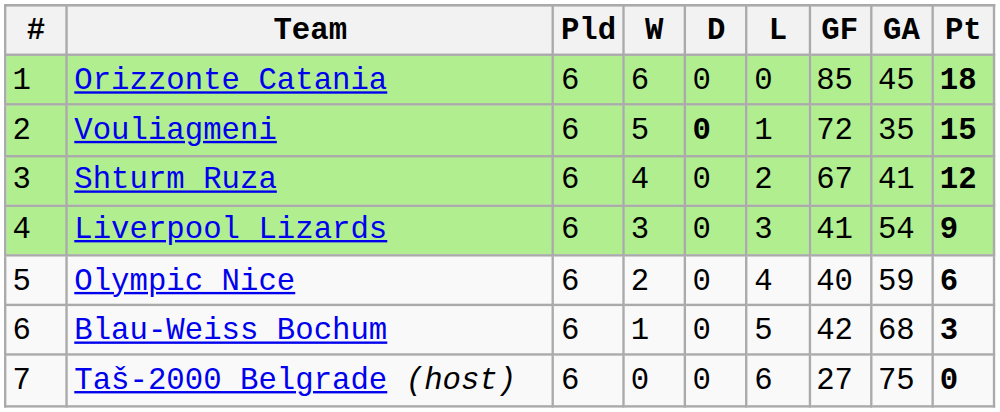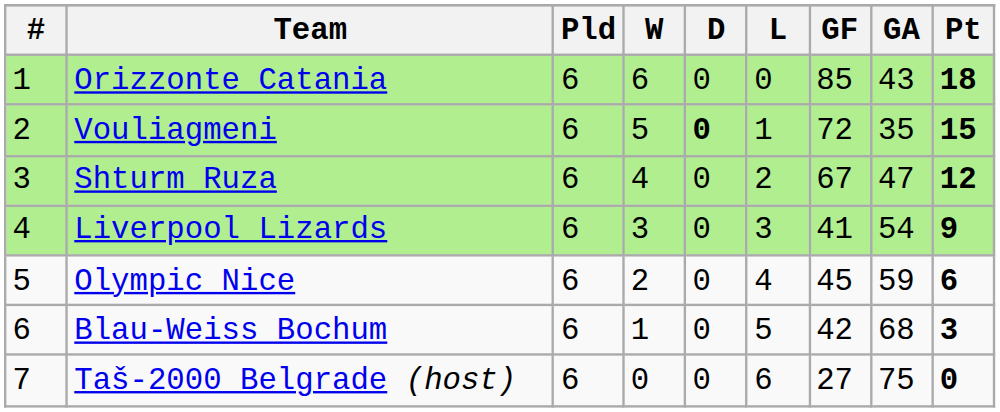Orizzonte Catania | GA: 45 -> 43
Shturm Ruza | GA: 41 -> 47
Olympic Nice | GF: 40 -> 45
